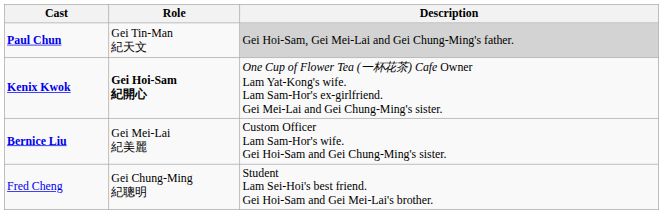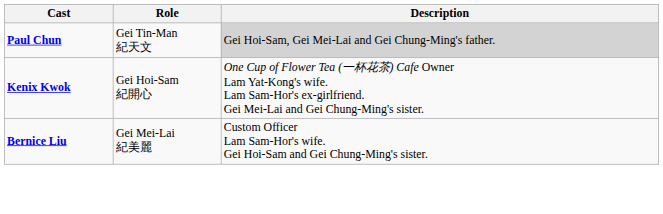Kenix Kwok | Role: bold -> normal
- row: Fred Cheng | Gei Chung-Ming 紀聰明 | Student Lam Sei-Hoi's best friend. Gei Hoi-Sam and Gei Mei-Lai's brother.
